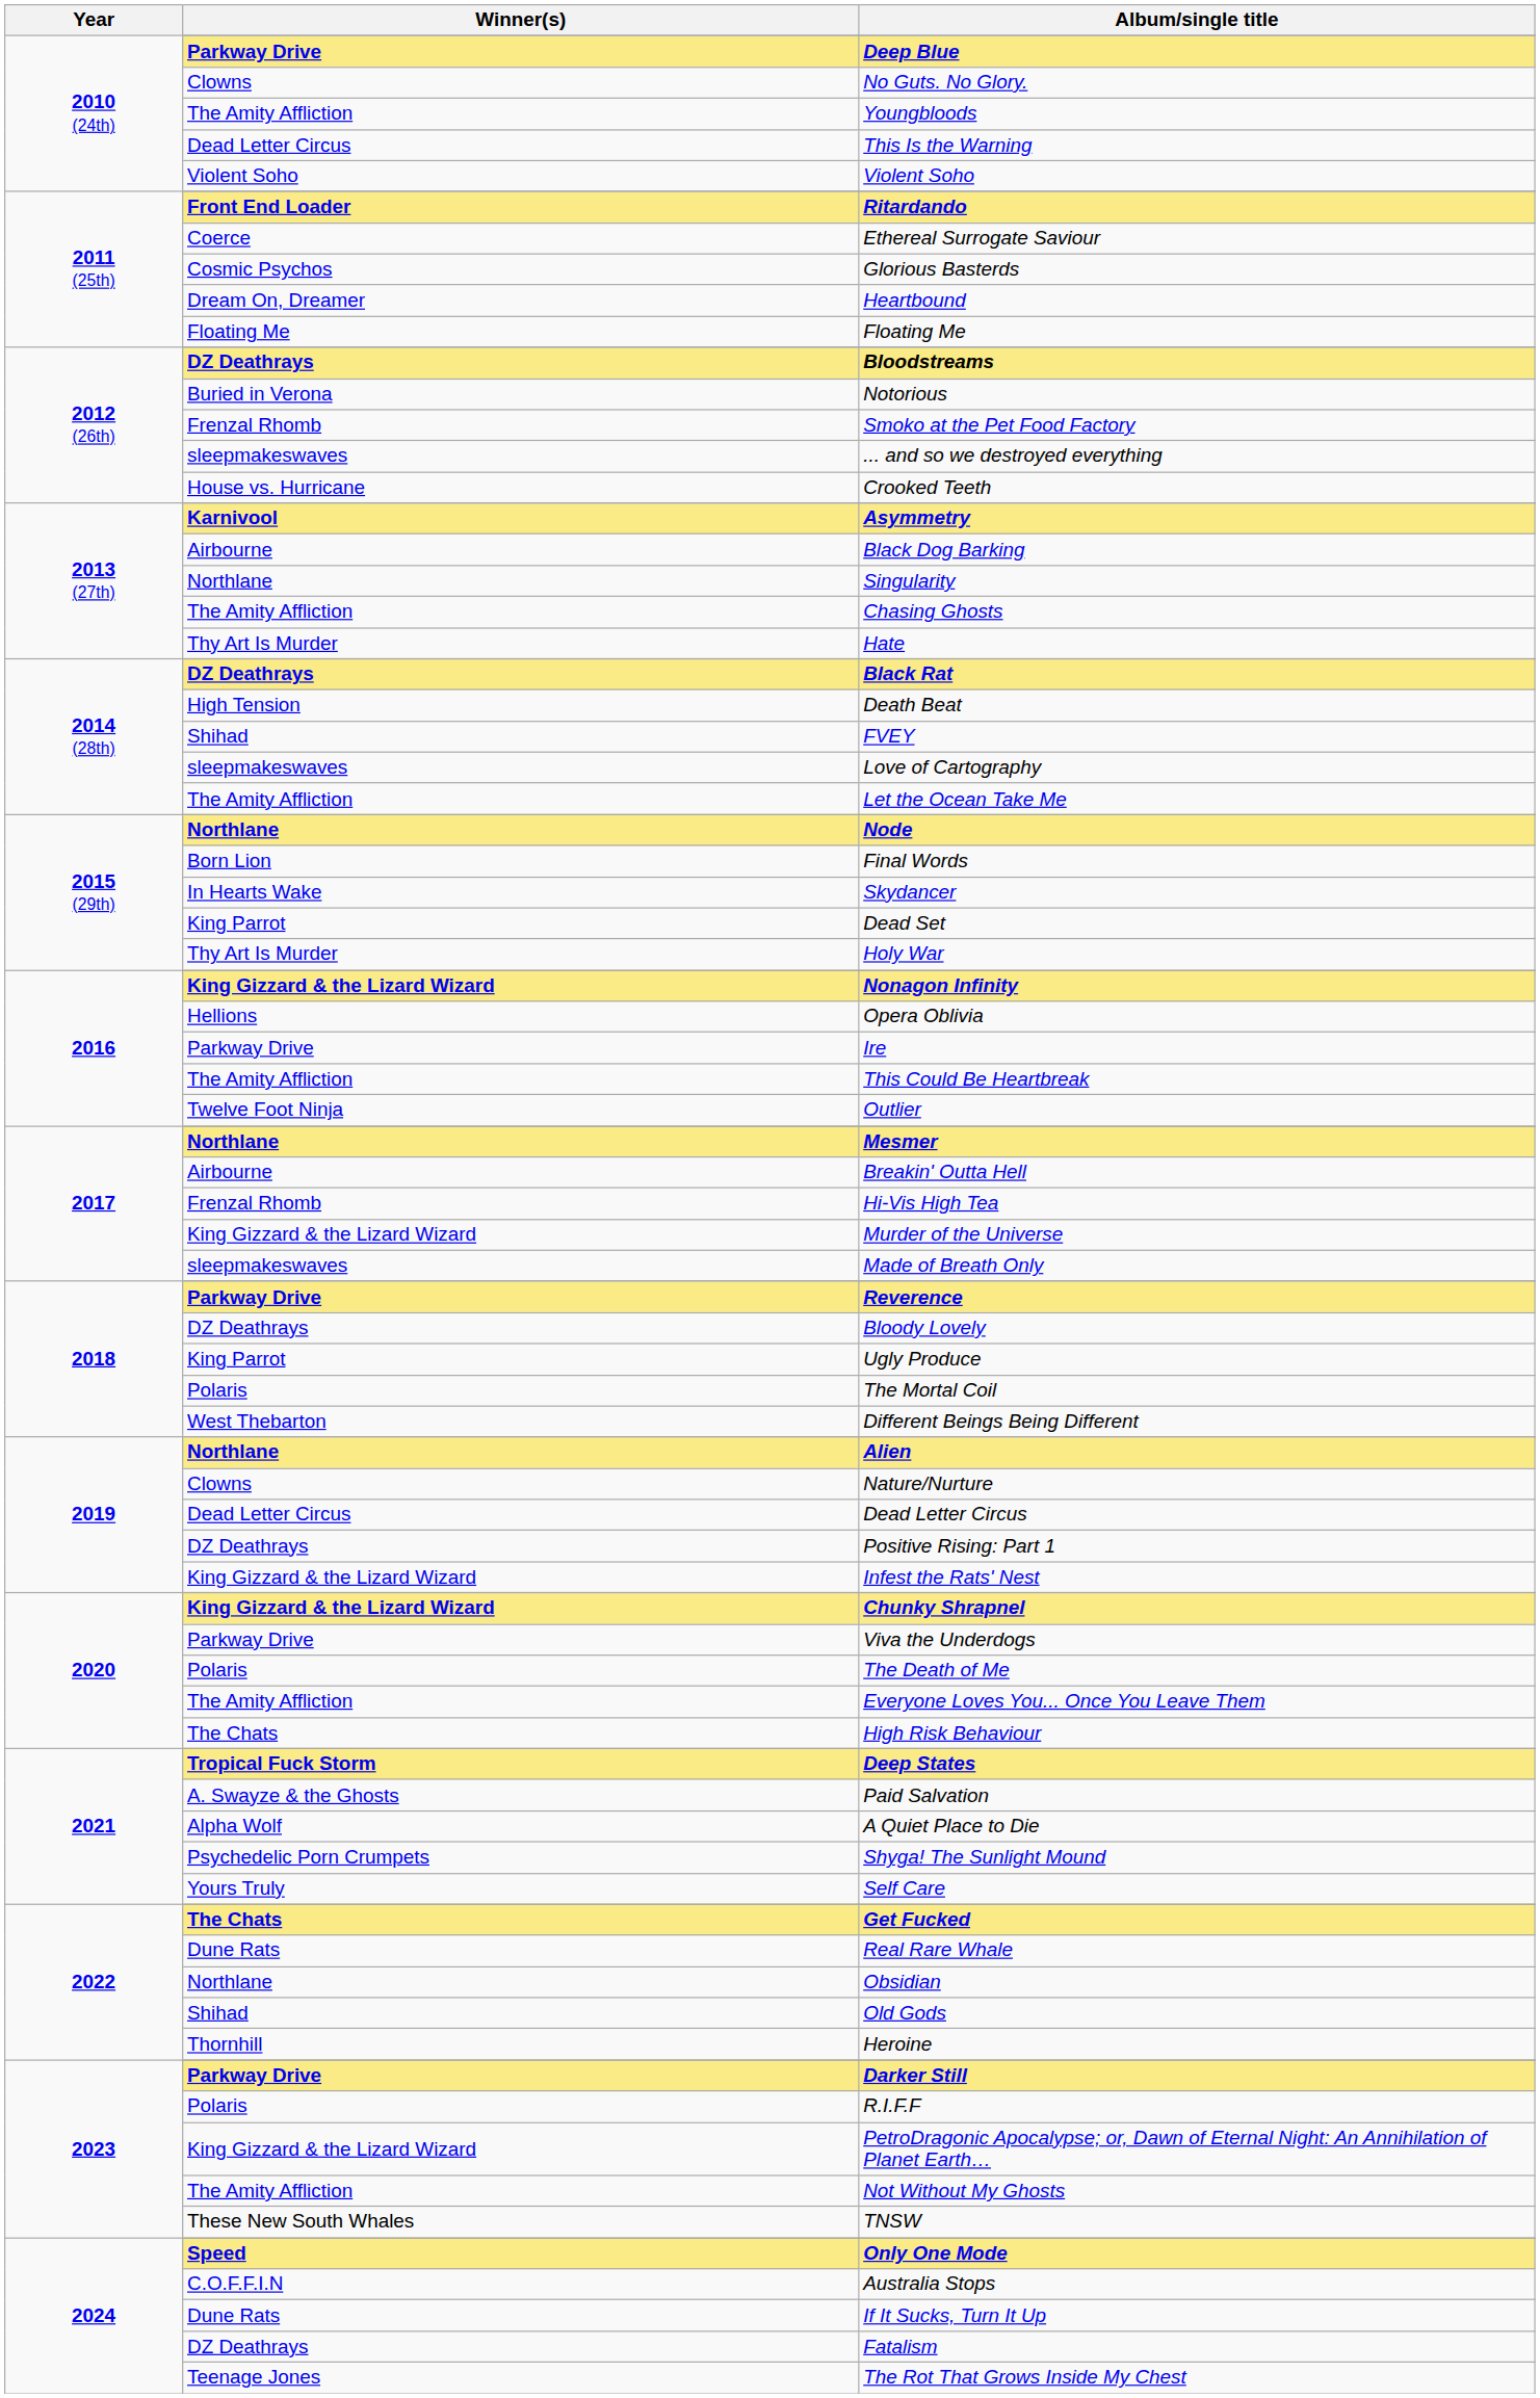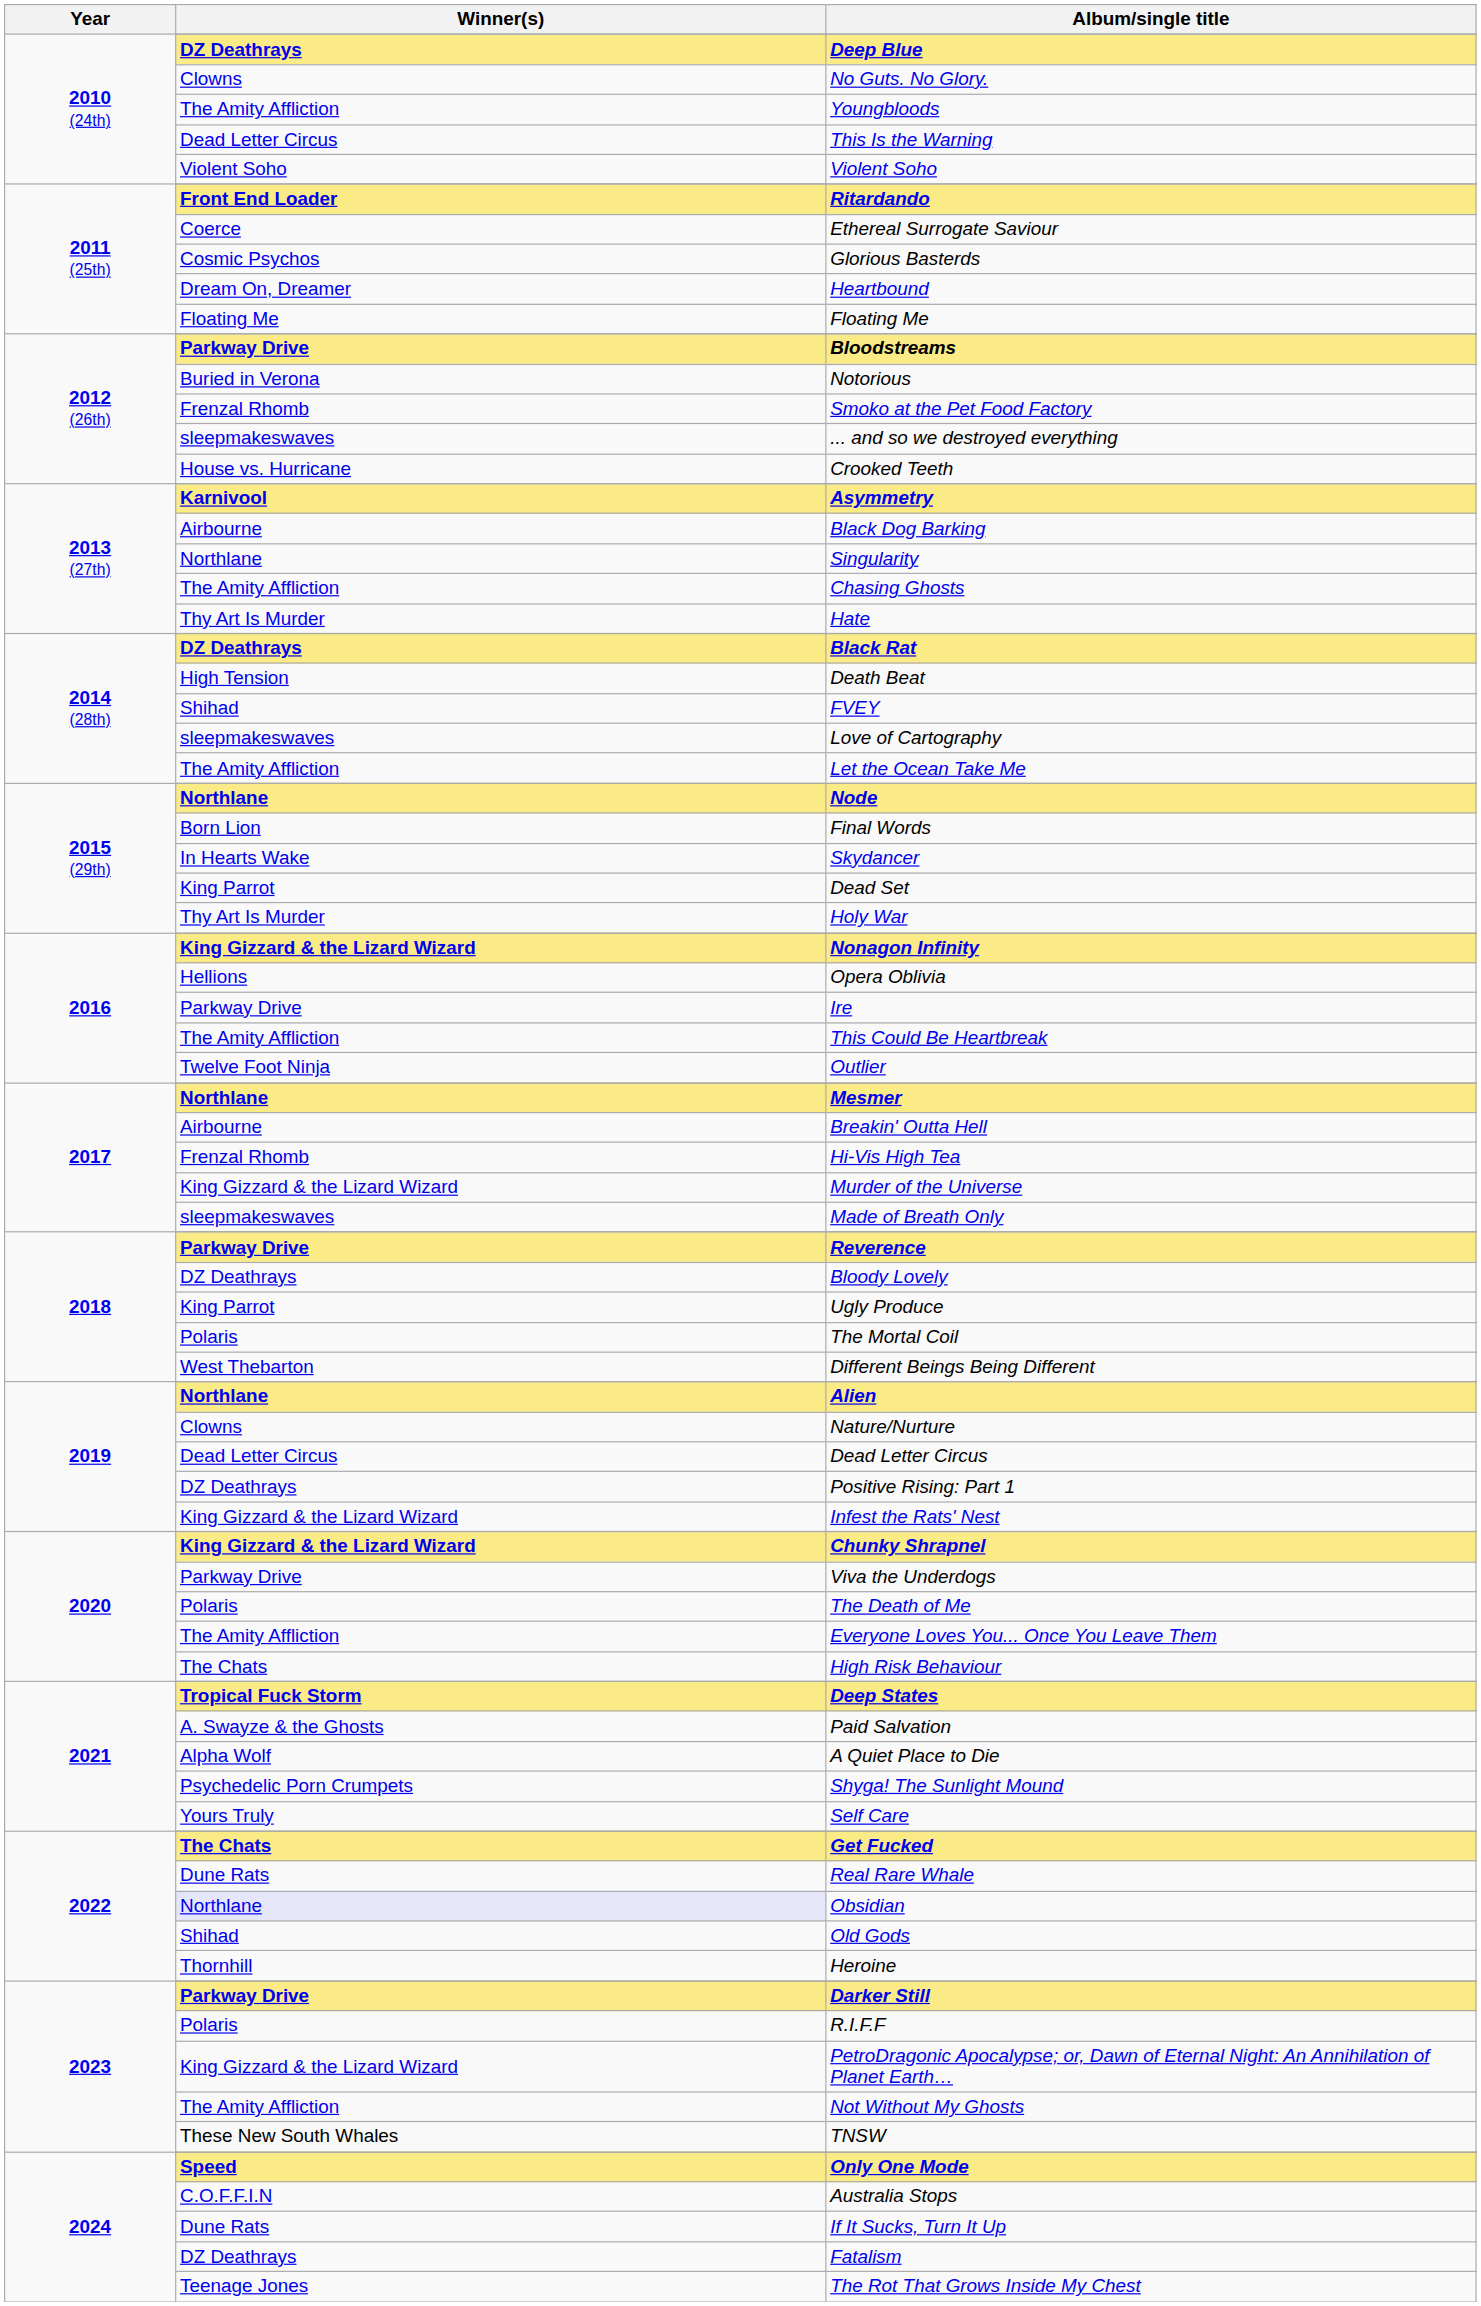Deep Blue | Winner(s): Parkway Drive -> DZ Deathrays
Bloodstreams | Winner(s): DZ Deathrays -> Parkway Drive
Obsidian | Winner(s): no background -> lavender background
